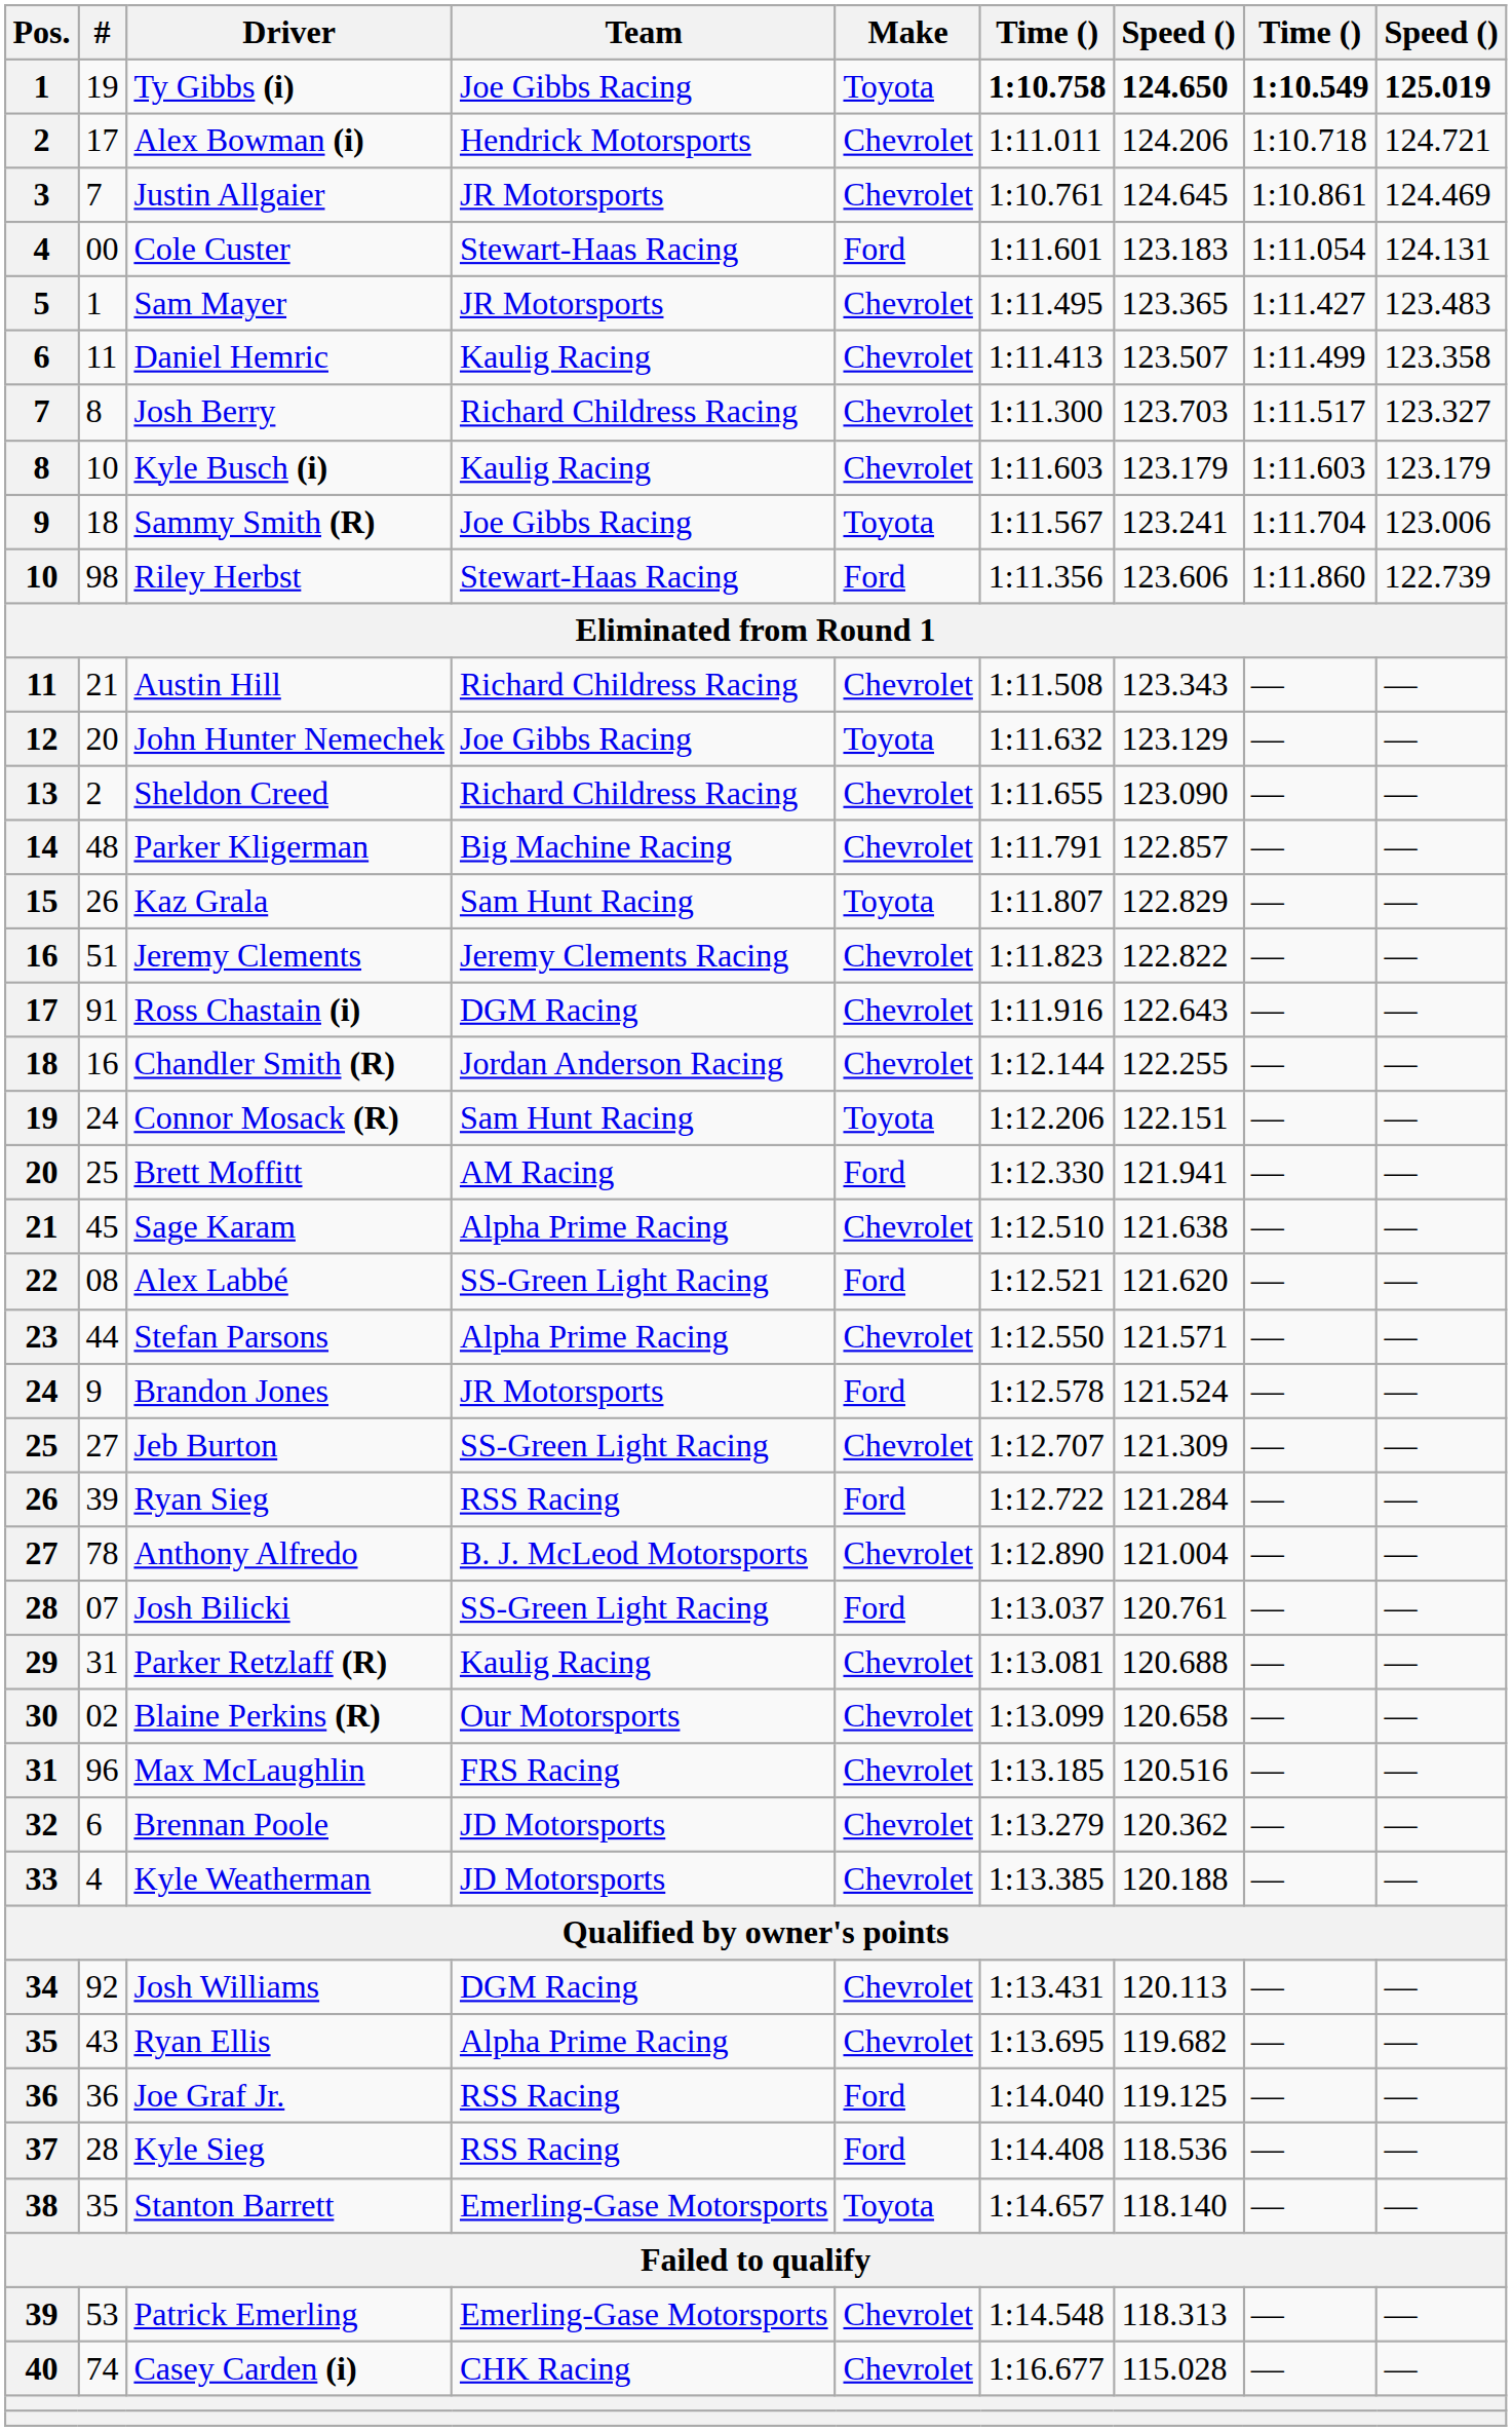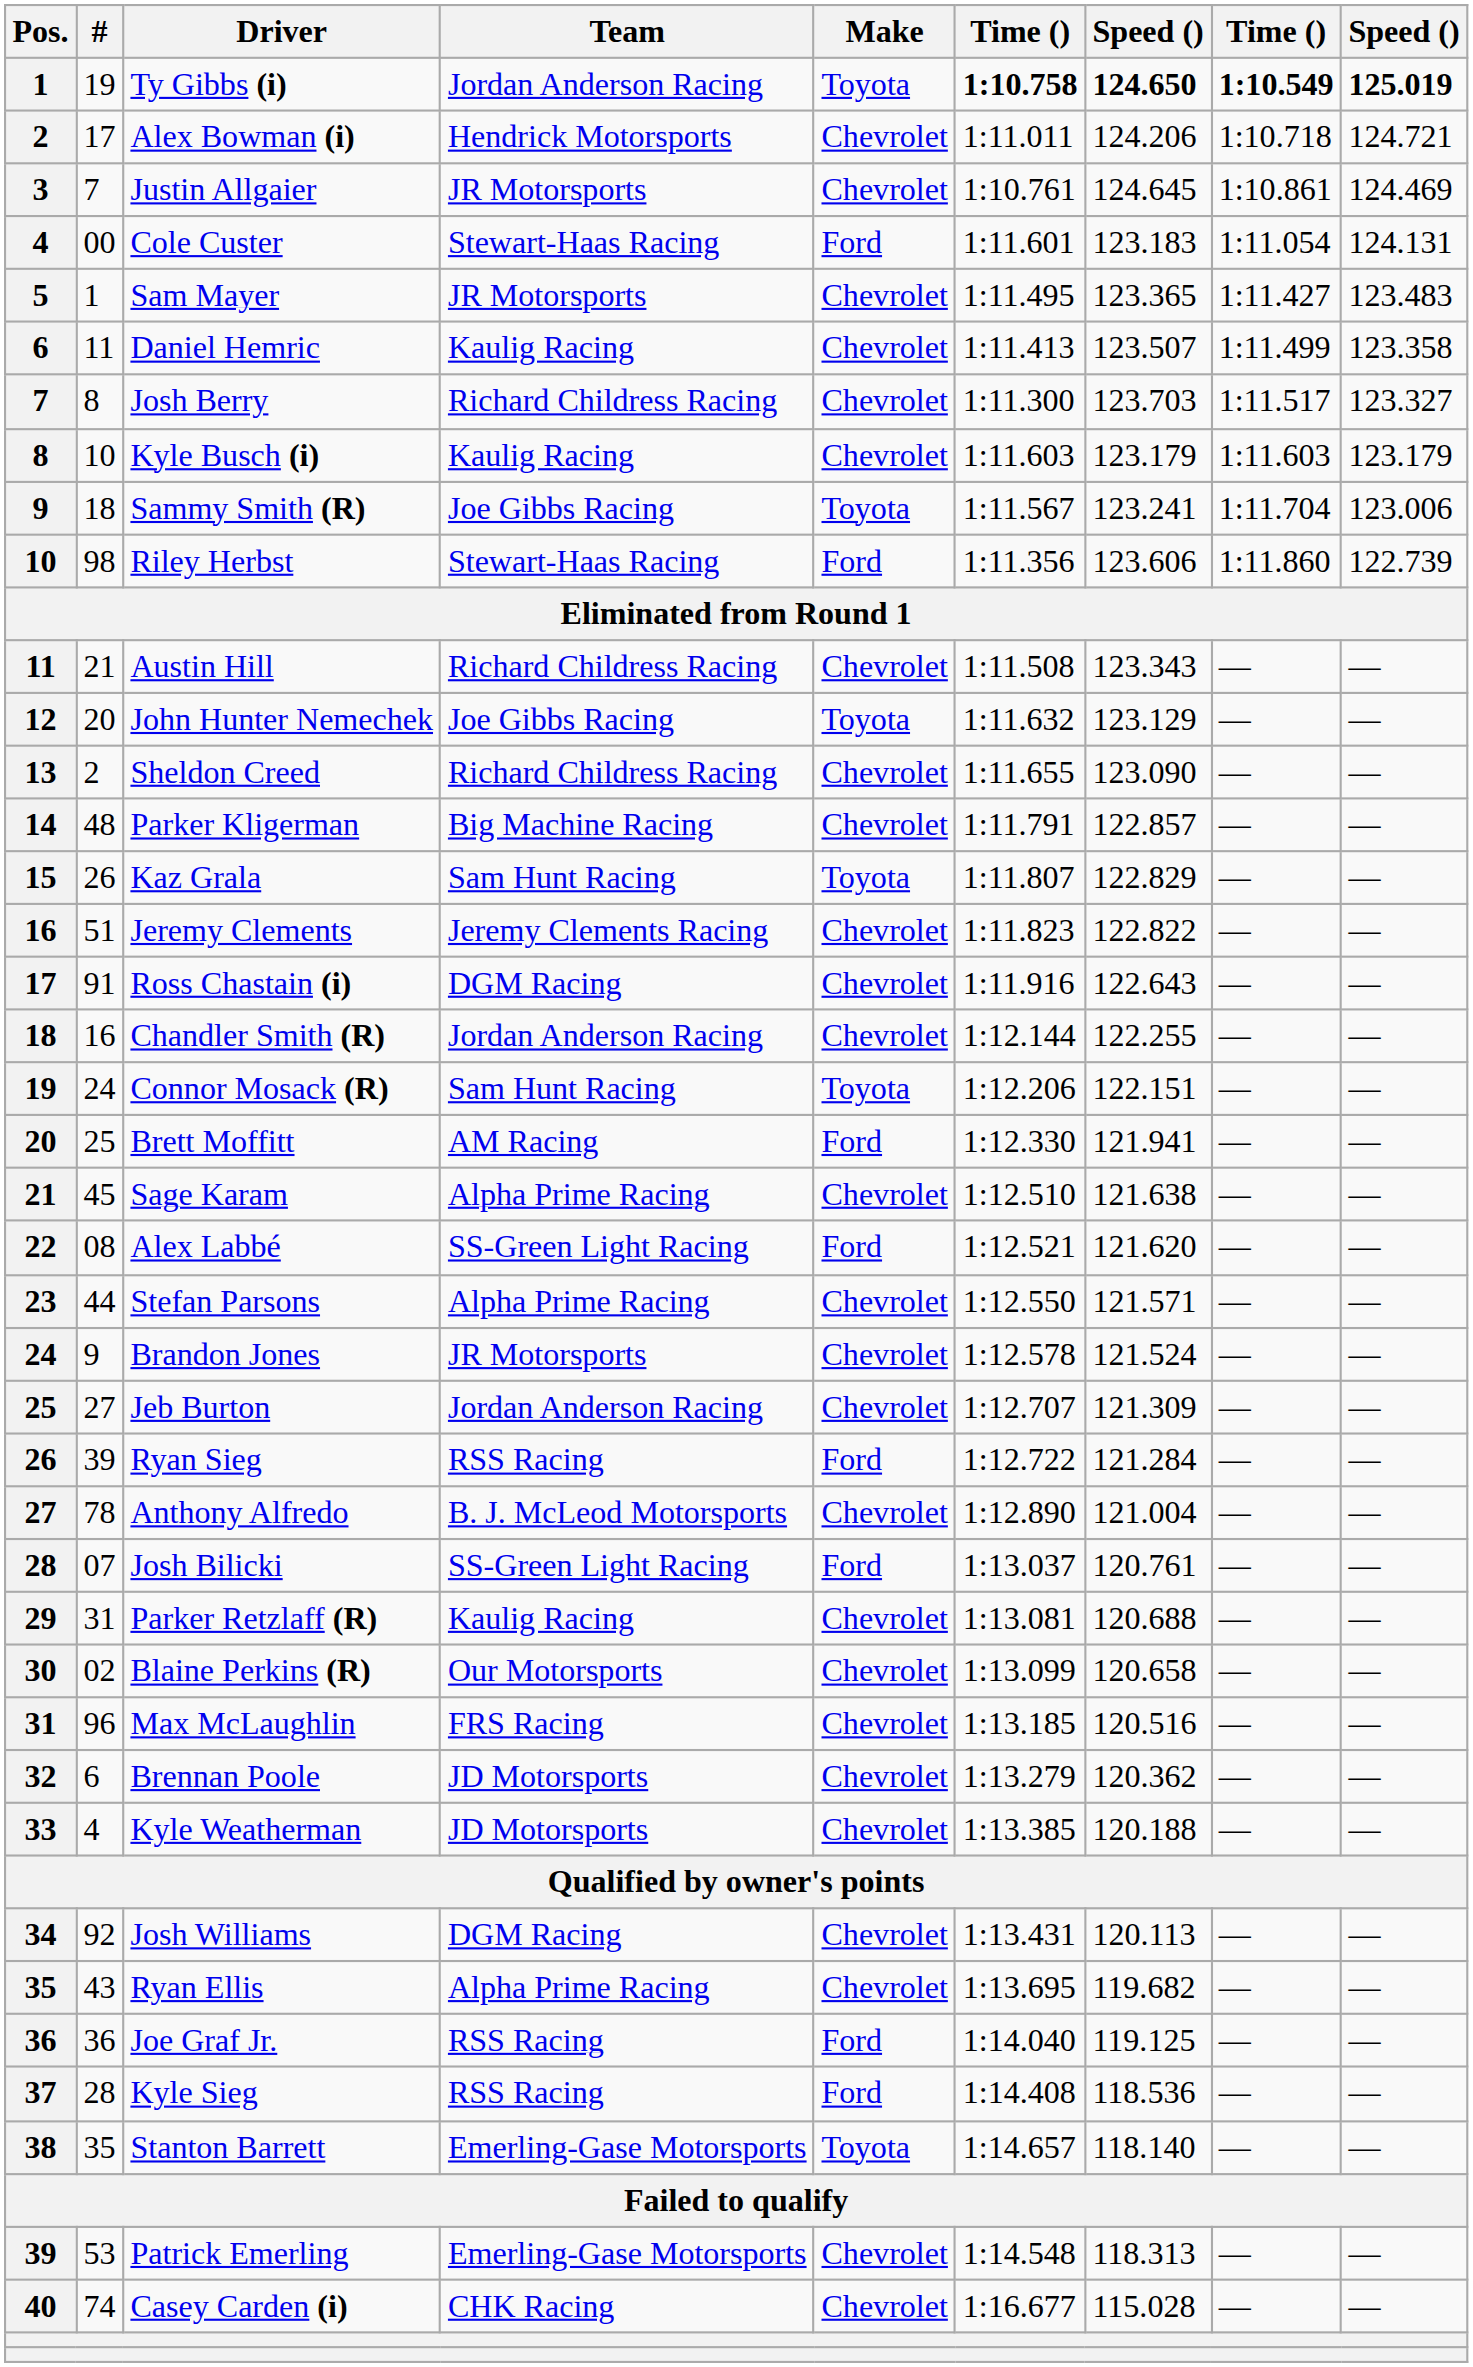Ty Gibbs (i) | Team: Joe Gibbs Racing -> Jordan Anderson Racing
Brandon Jones | Make: Ford -> Chevrolet
Jeb Burton | Team: SS-Green Light Racing -> Jordan Anderson Racing
